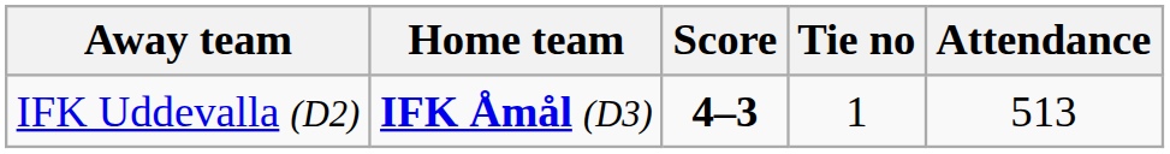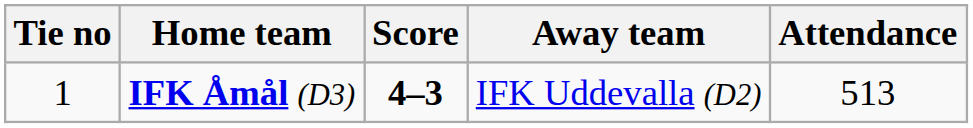columns swapped: Tie no <-> Away team
